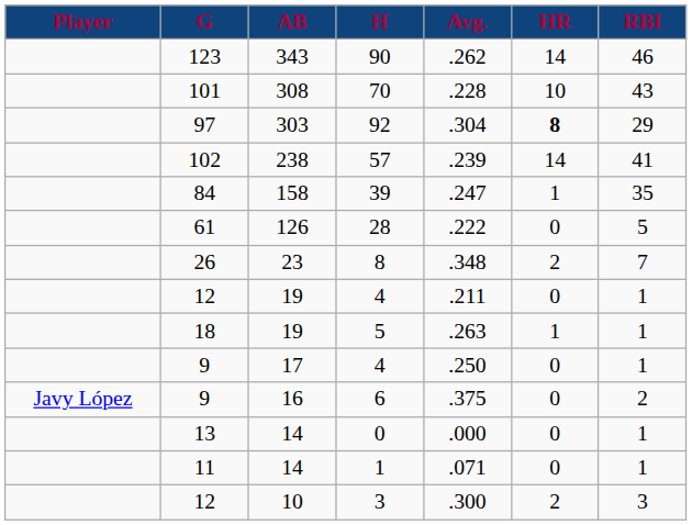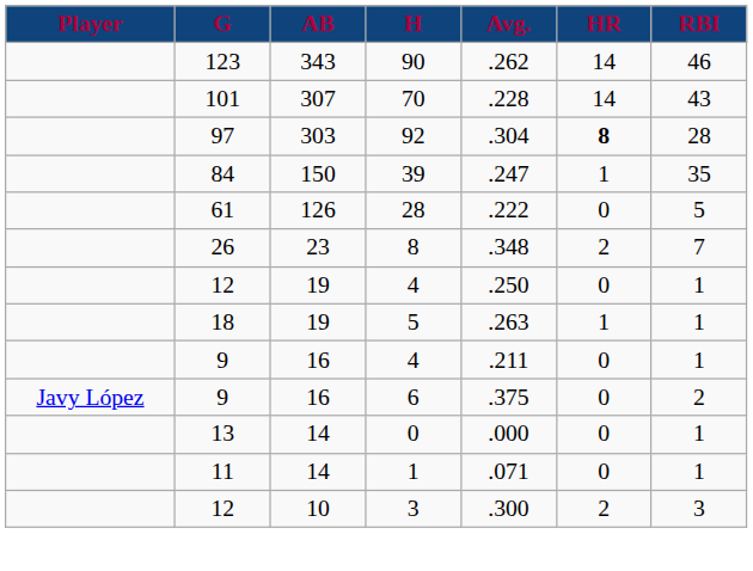70 | AB: 308 -> 307
70 | HR: 10 -> 14
92 | RBI: 29 -> 28
- row: 102 | 238 | 57 | .239 | 14 | 41
39 | AB: 158 -> 150
12 / 4 | Avg.: .211 -> .250
9 / 4 | AB: 17 -> 16
9 / 4 | Avg.: .250 -> .211
